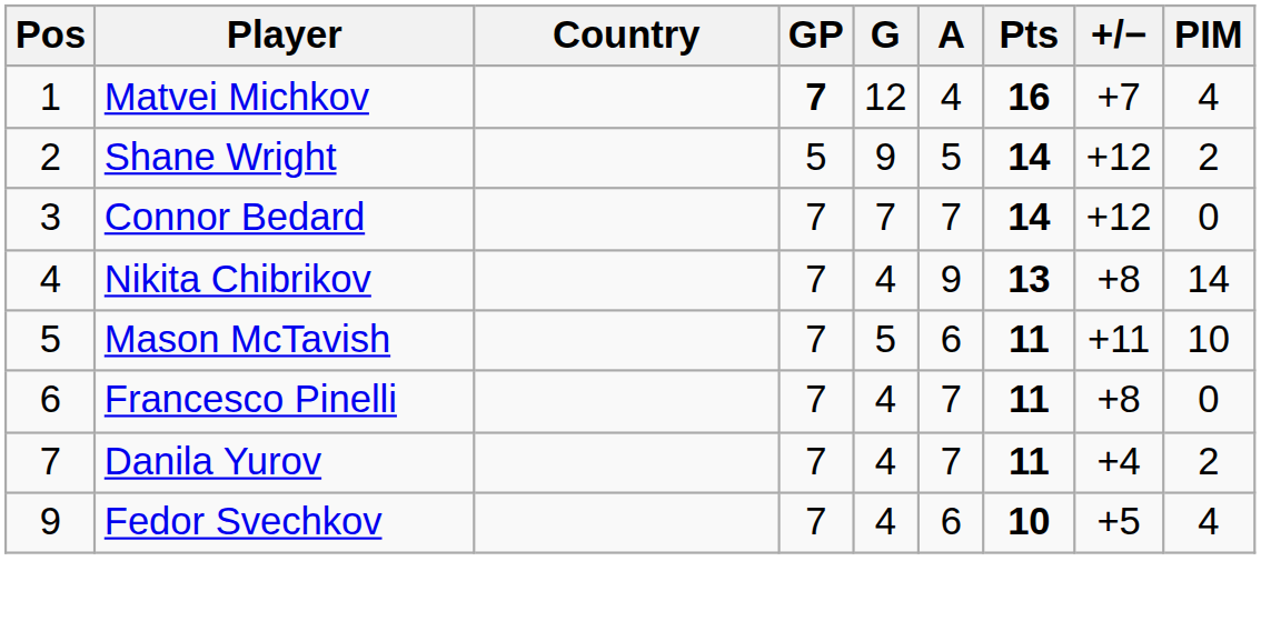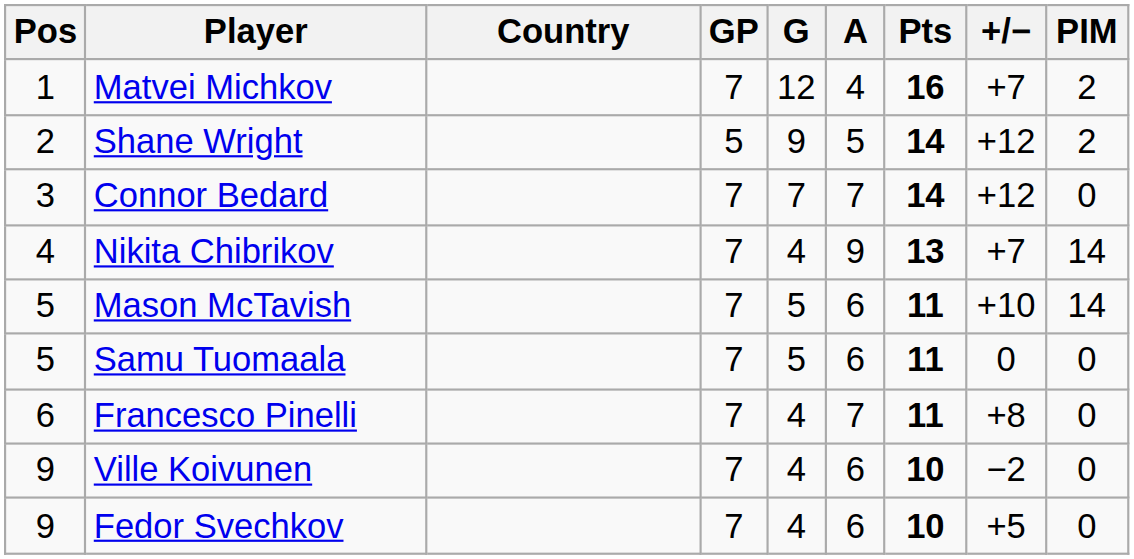Matvei Michkov | GP: bold -> normal
Matvei Michkov | PIM: 4 -> 2
Nikita Chibrikov | +/−: +8 -> +7
Mason McTavish | +/−: +11 -> +10
Mason McTavish | PIM: 10 -> 14
+ row: 5 | Samu Tuomaala | 7 | 5 | 6 | 11 | 0 | 0
- row: 7 | Danila Yurov | 7 | 4 | 7 | 11 | +4 | 2
+ row: 9 | Ville Koivunen | 7 | 4 | 6 | 10 | −2 | 0
Fedor Svechkov | PIM: 4 -> 0
